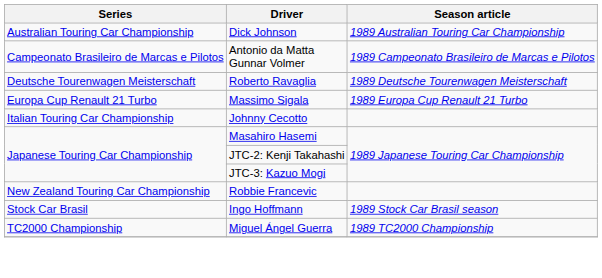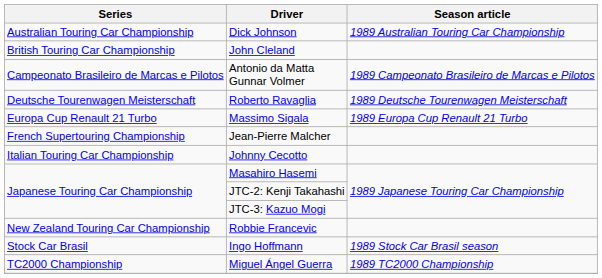+ row: British Touring Car Championship | John Cleland
+ row: French Supertouring Championship | Jean-Pierre Malcher
